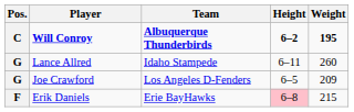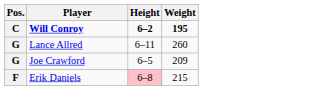- column: Team | Albuquerque Thunderbirds | Idaho Stampede | Los Angeles D-Fenders | Erie BayHawks
